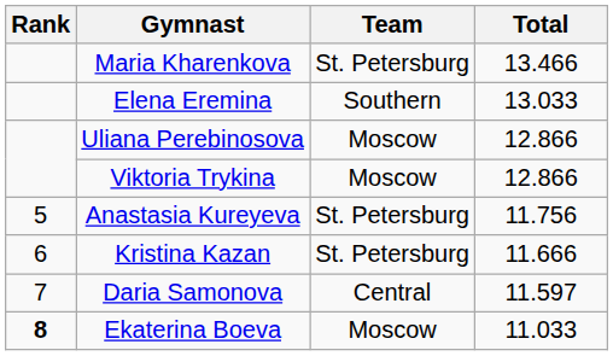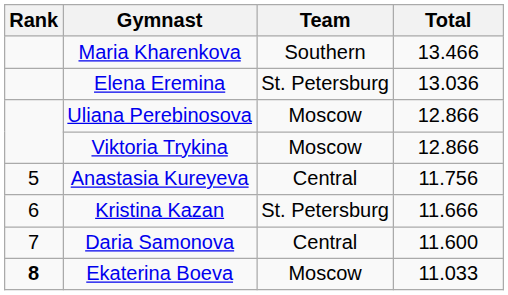Maria Kharenkova | Team: St. Petersburg -> Southern
Elena Eremina | Team: Southern -> St. Petersburg
Elena Eremina | Total: 13.033 -> 13.036
Anastasia Kureyeva | Team: St. Petersburg -> Central
Daria Samonova | Total: 11.597 -> 11.600
